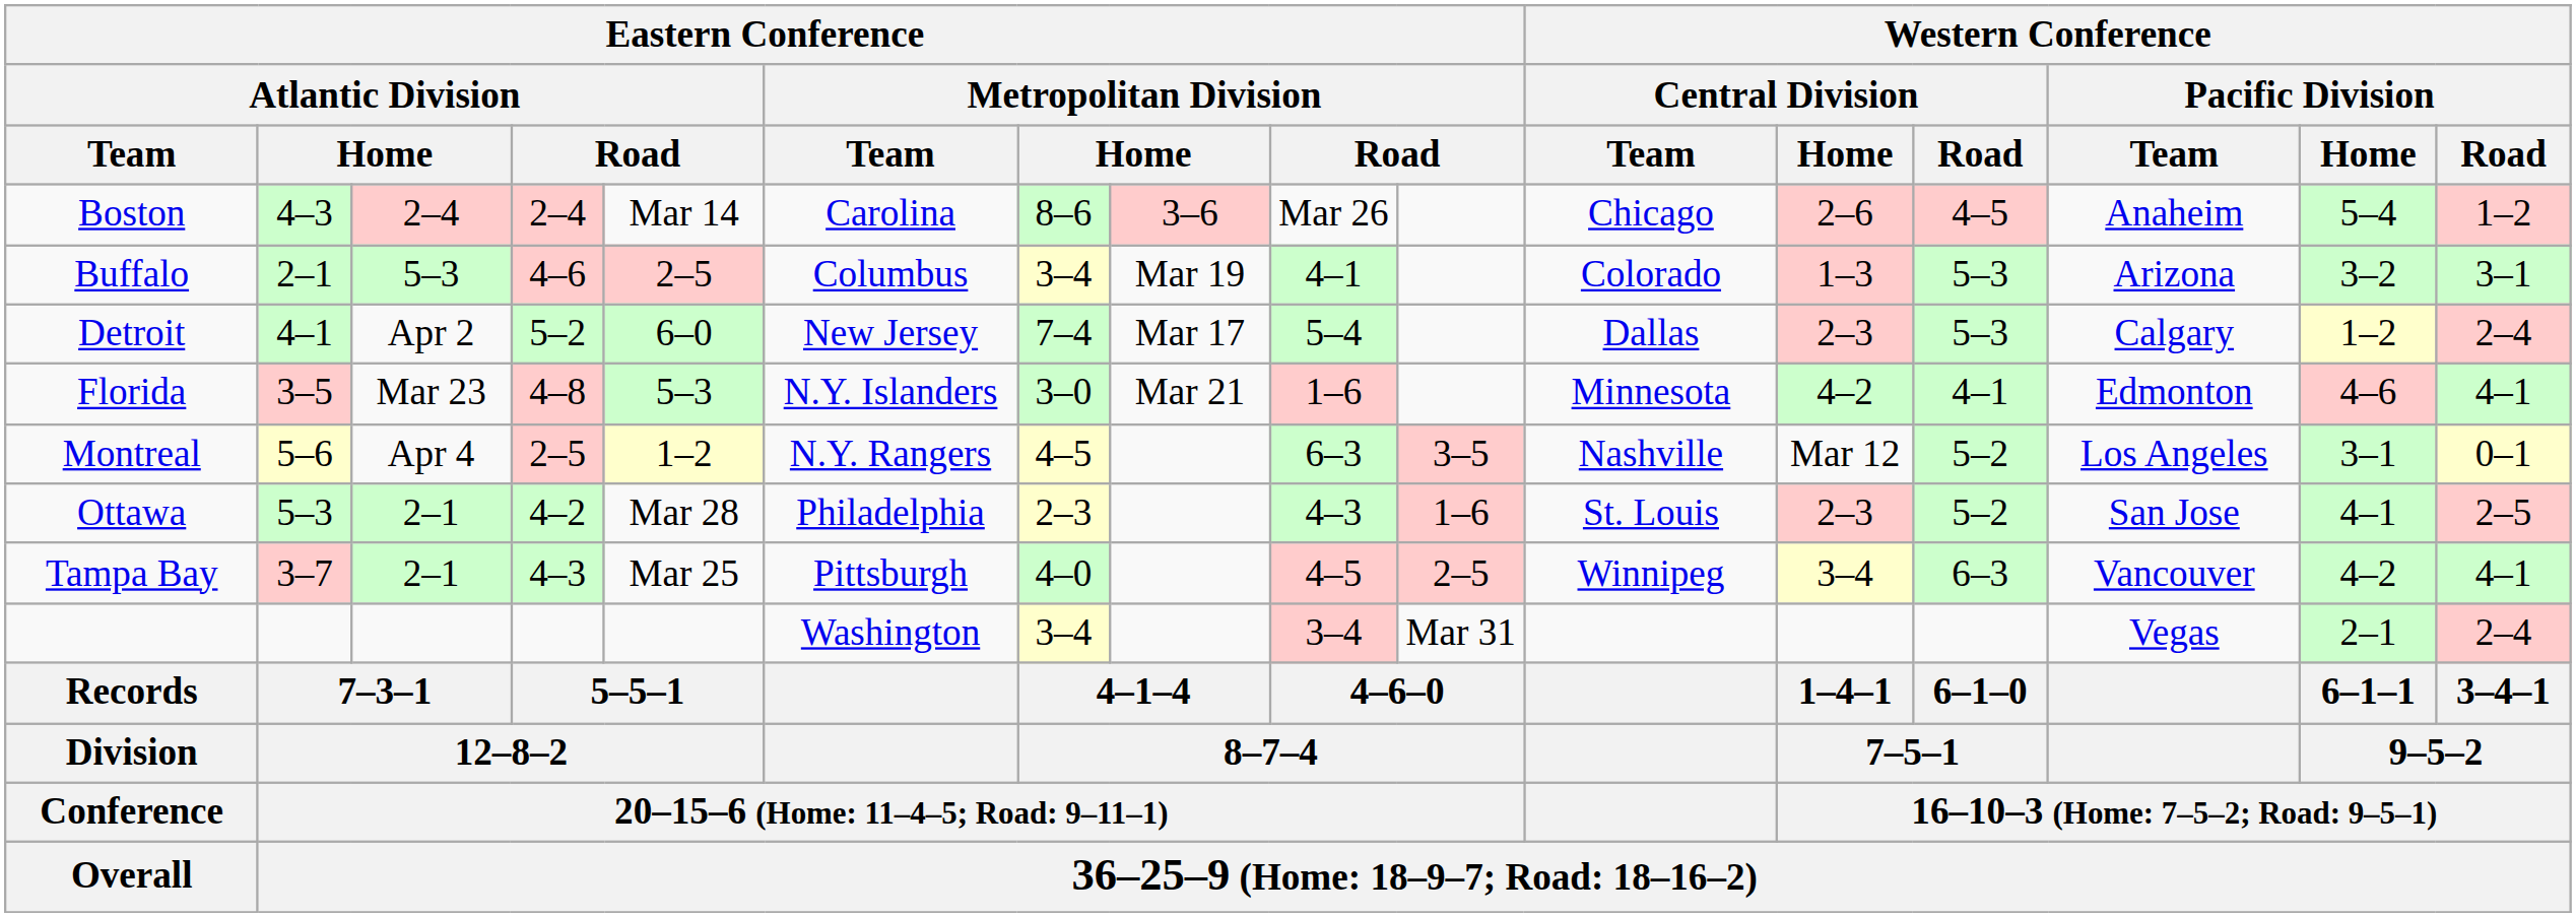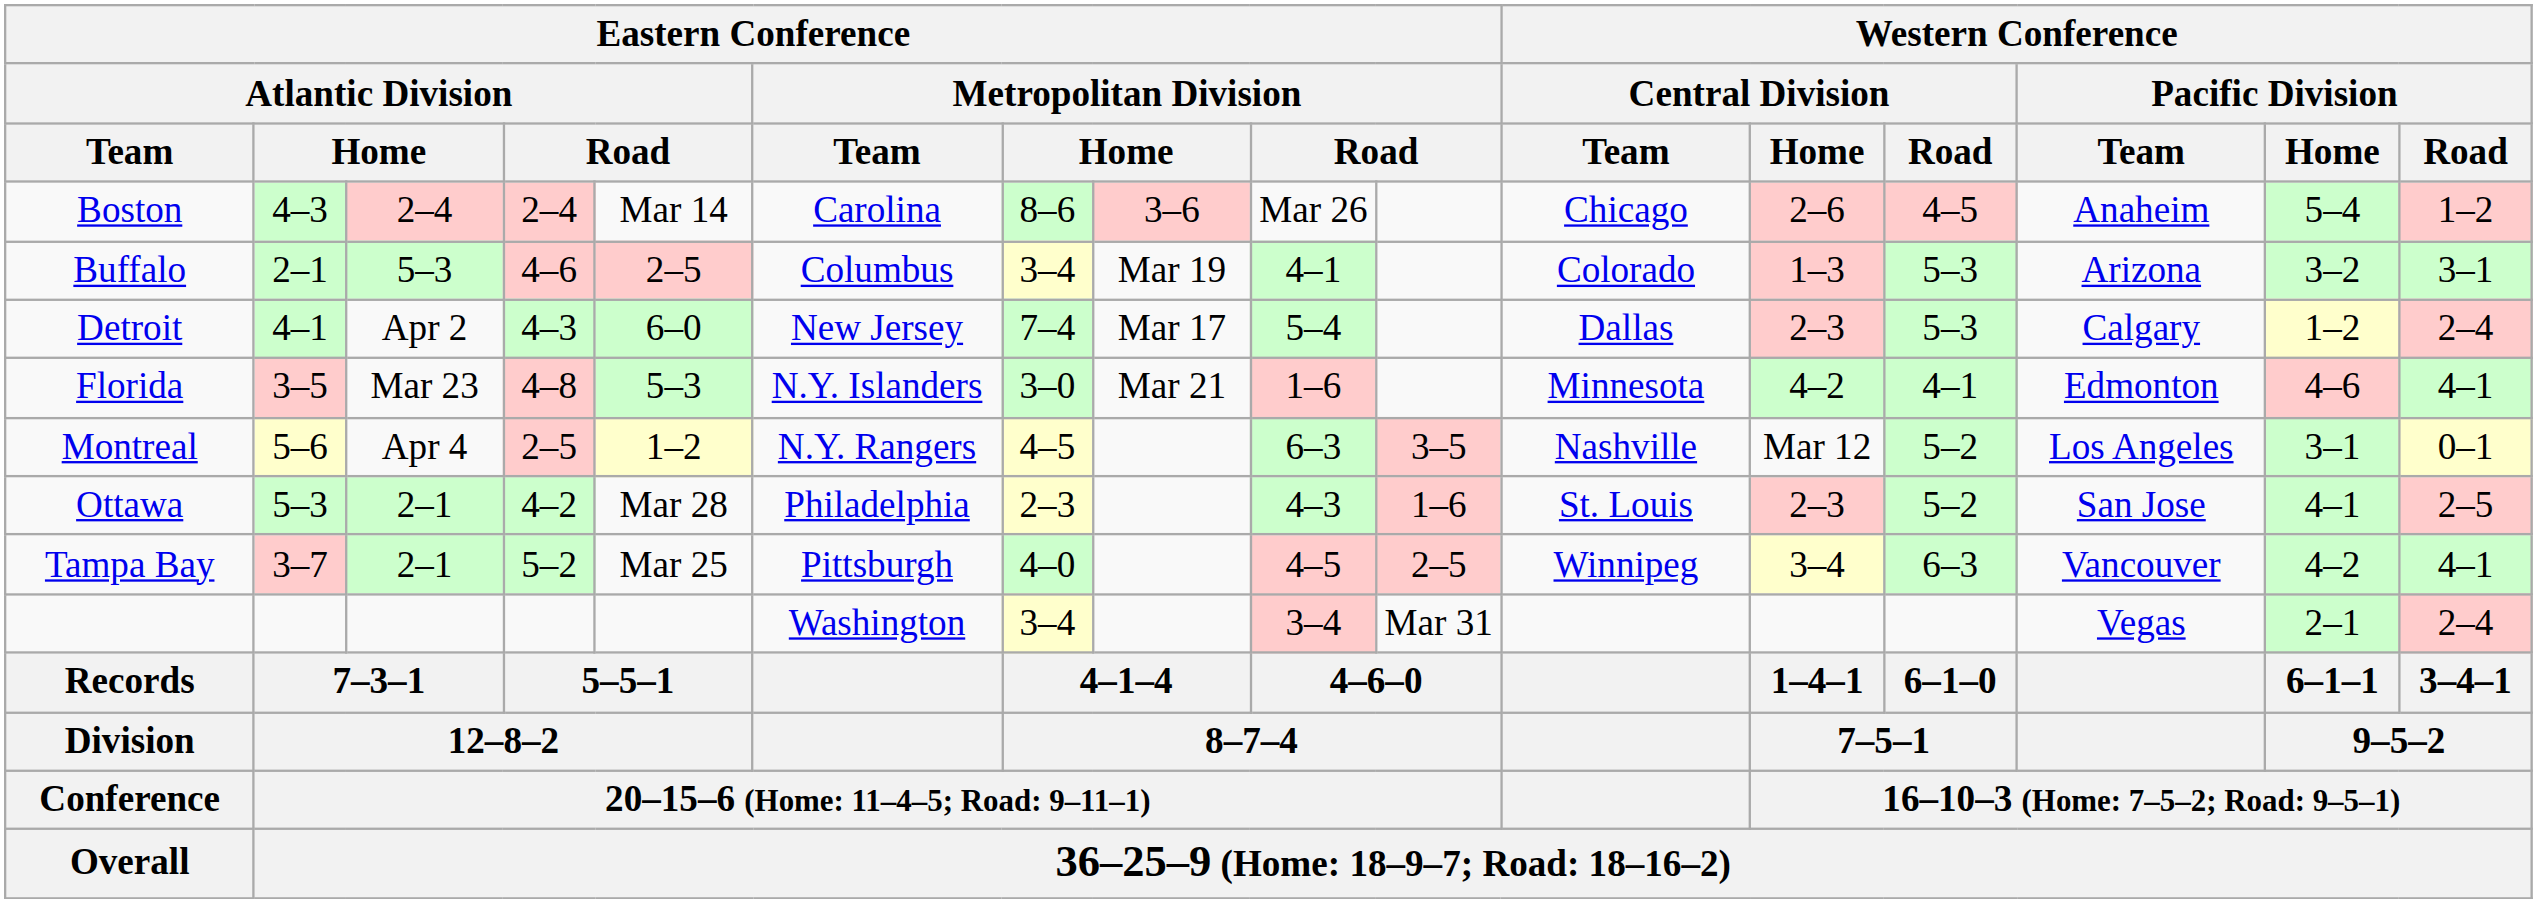Detroit | column 4: 5–2 -> 4–3
Tampa Bay | column 4: 4–3 -> 5–2
